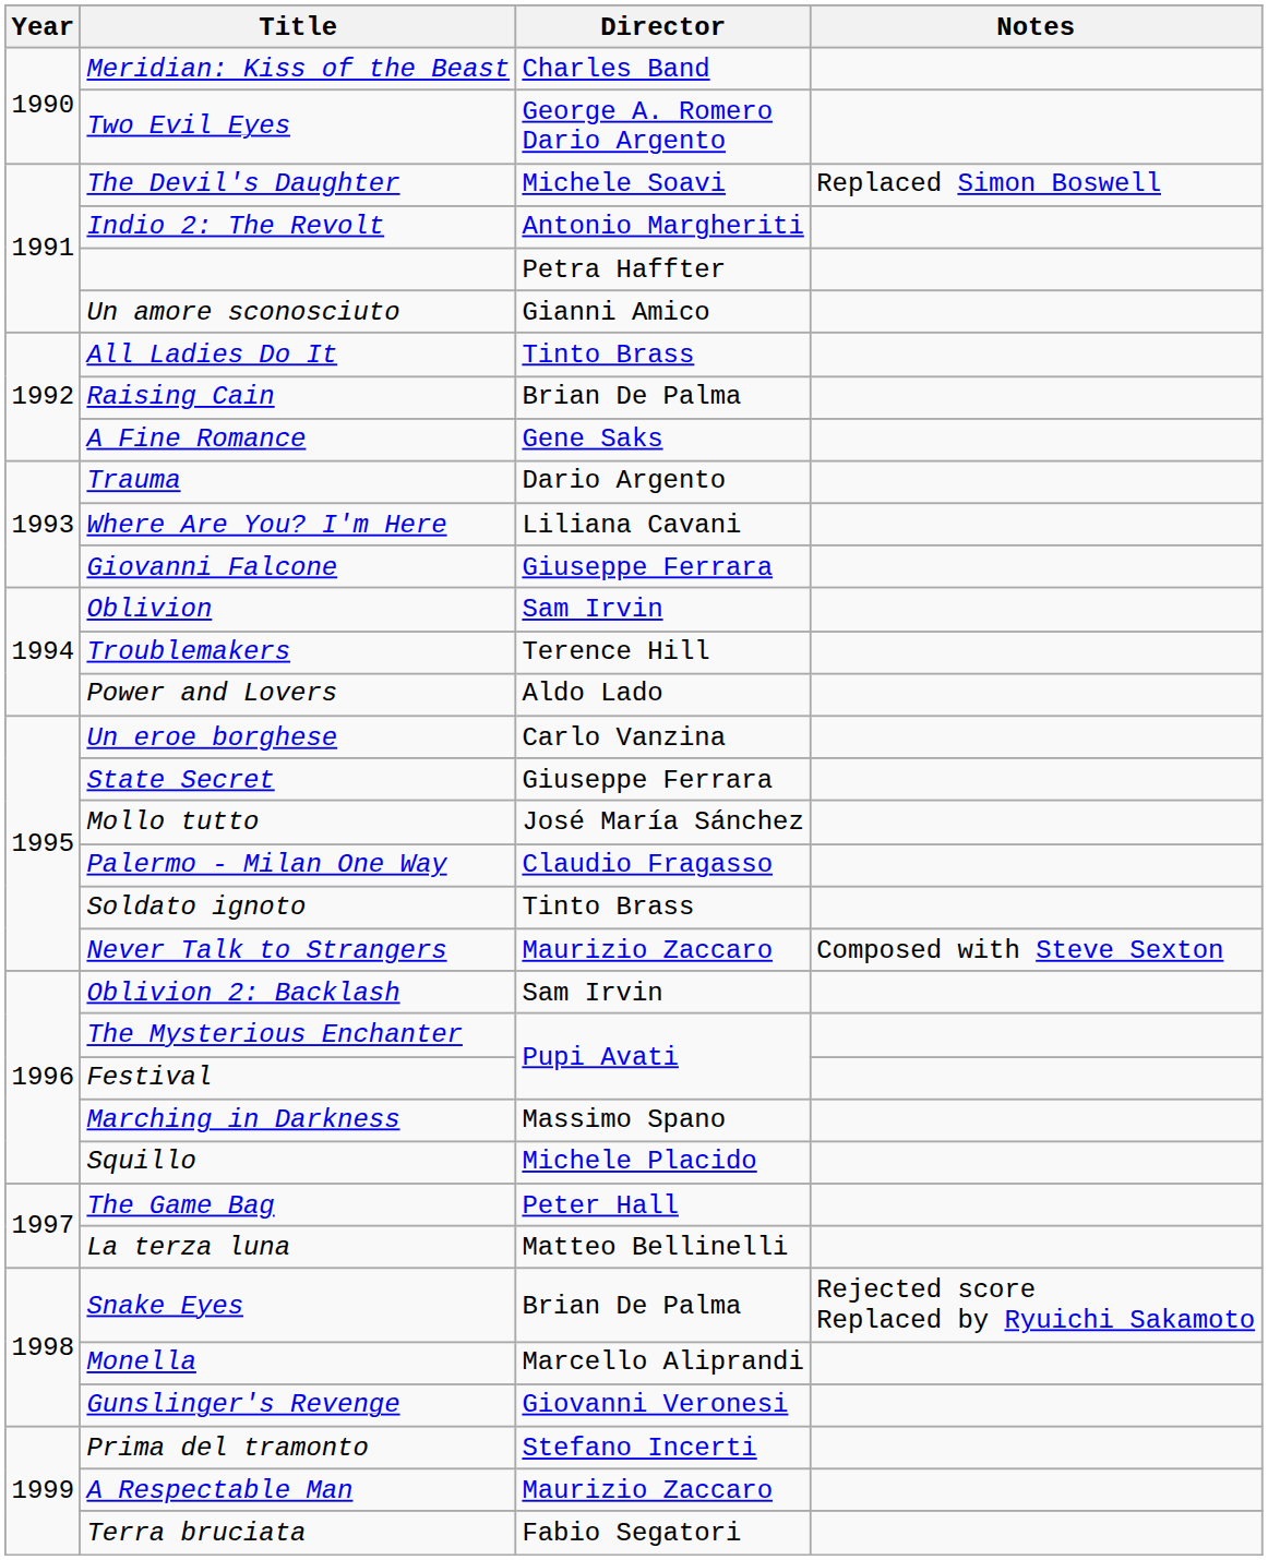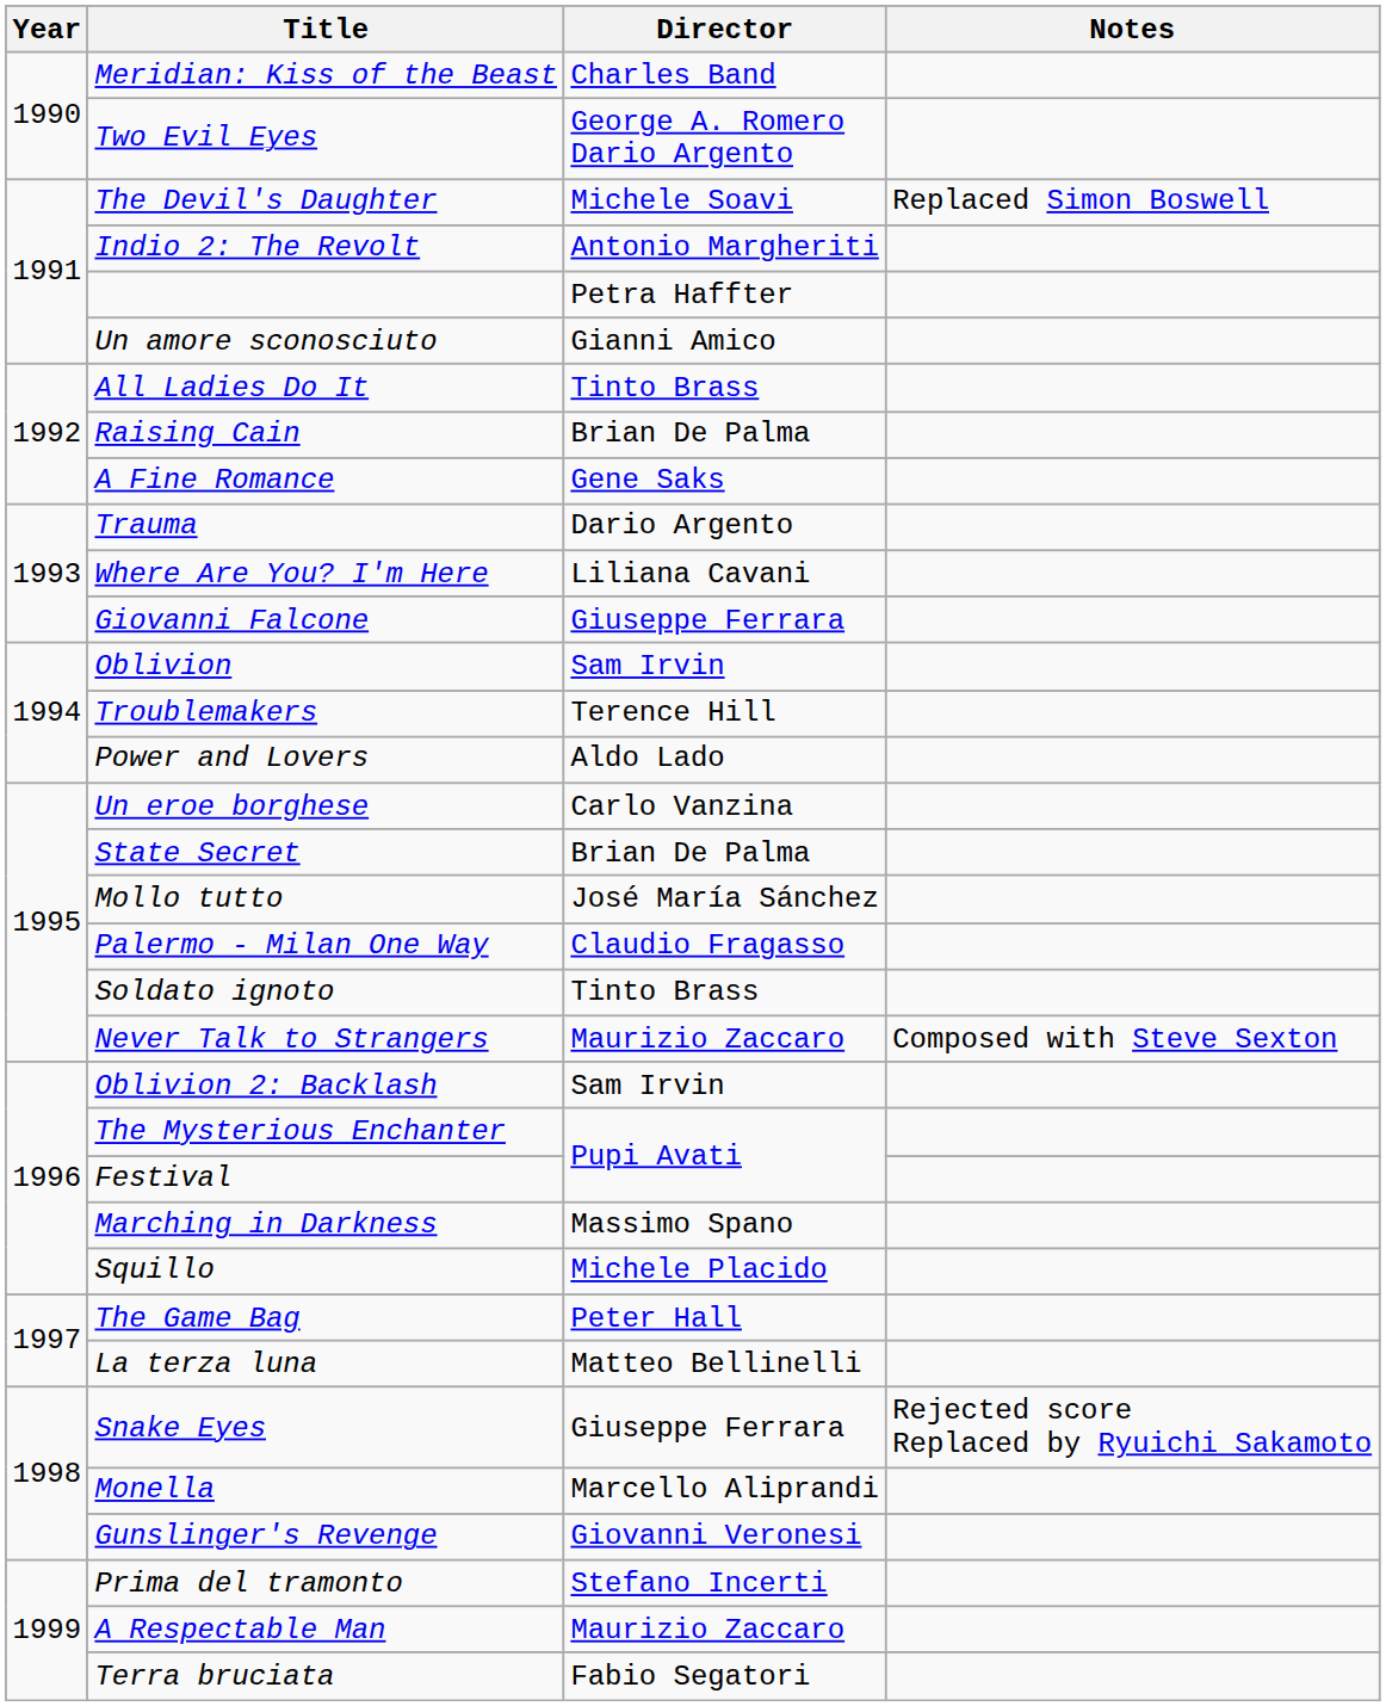State Secret | Director: Giuseppe Ferrara -> Brian De Palma
Snake Eyes | Director: Brian De Palma -> Giuseppe Ferrara
